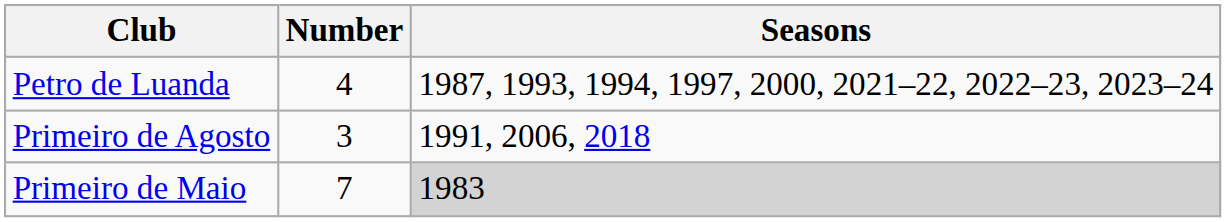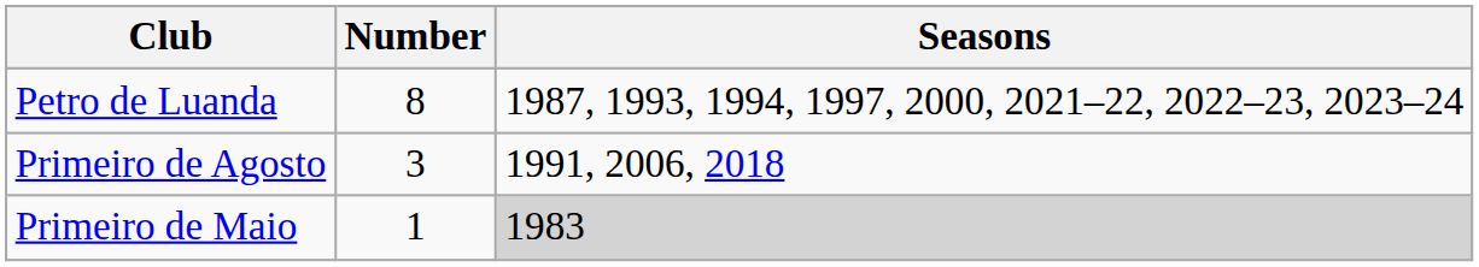Petro de Luanda | Number: 4 -> 8
Primeiro de Maio | Number: 7 -> 1
